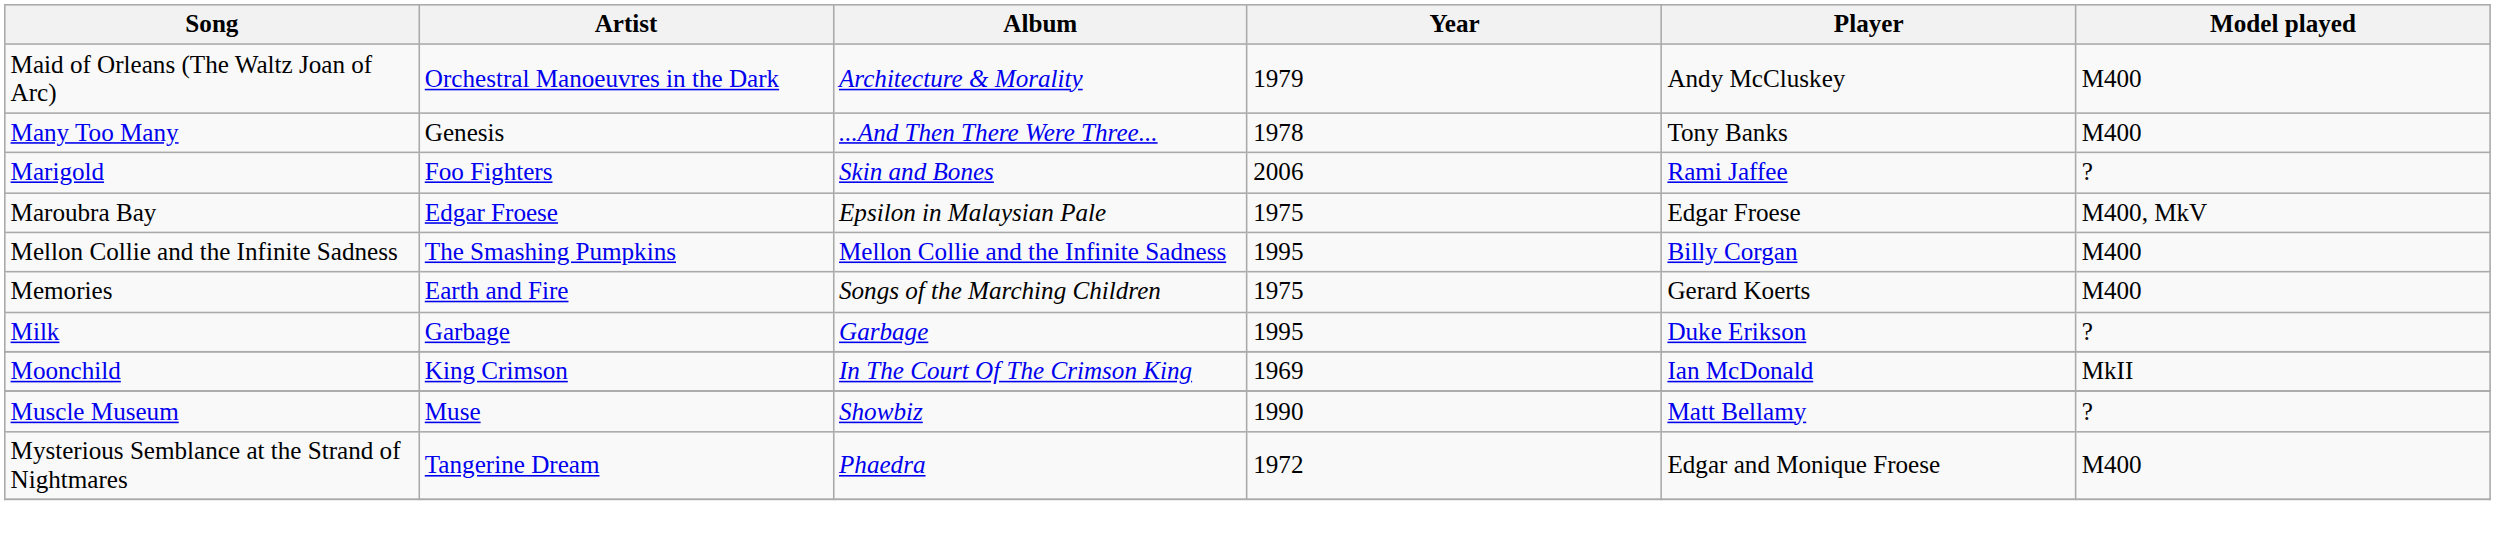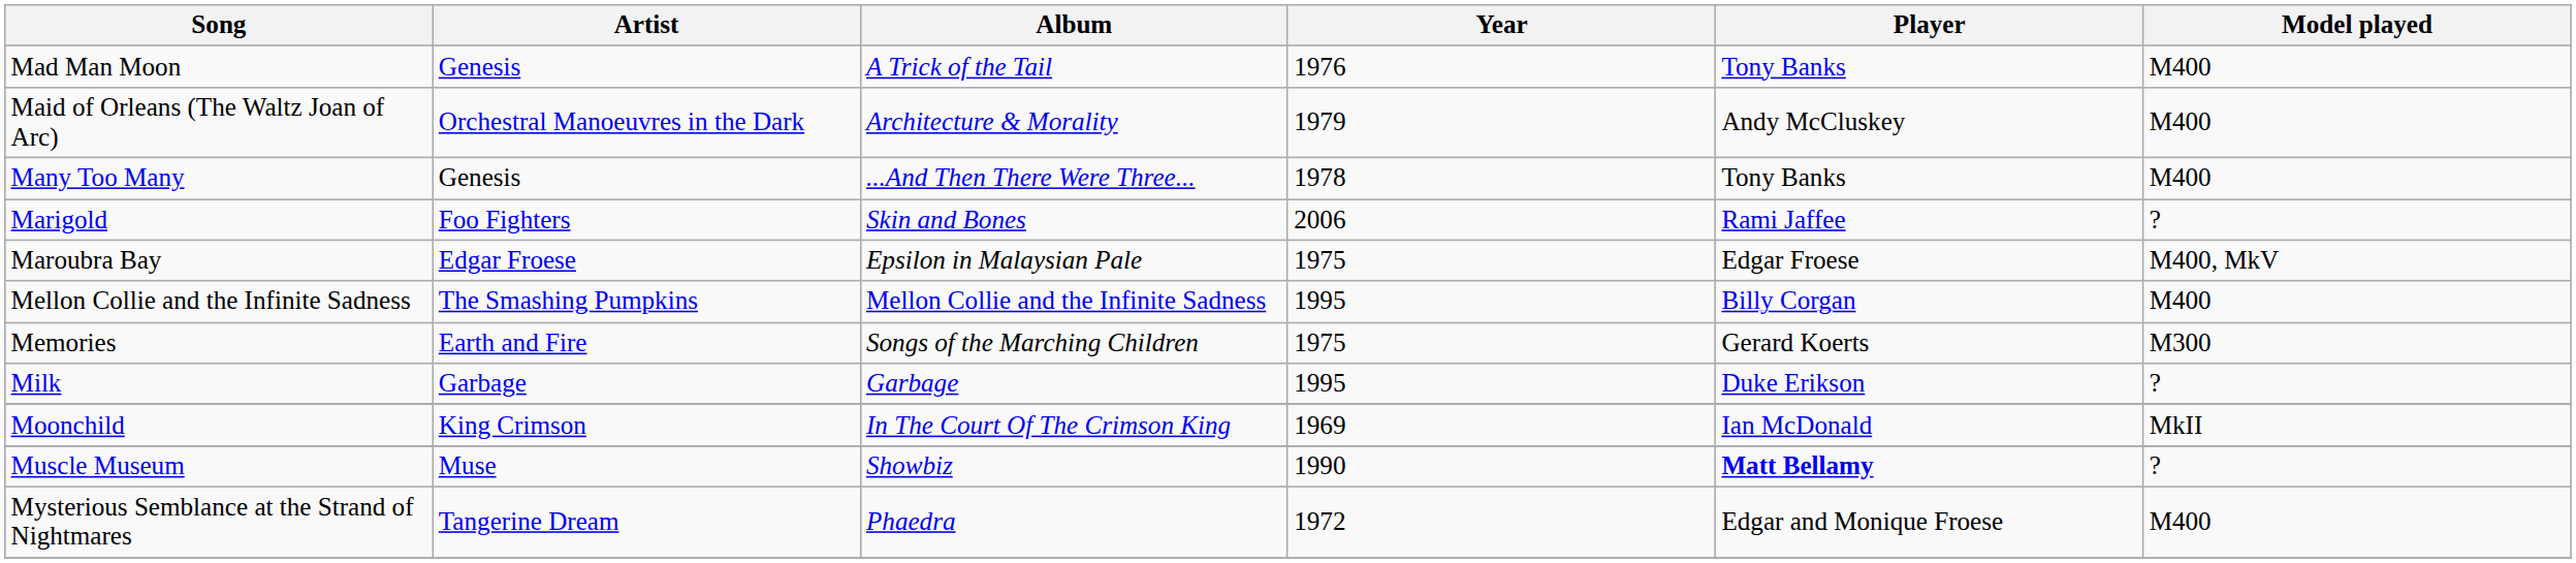+ row: Mad Man Moon | Genesis | A Trick of the Tail | 1976 | Tony Banks | M400
Memories | Model played: M400 -> M300
Muscle Museum | Player: normal -> bold
